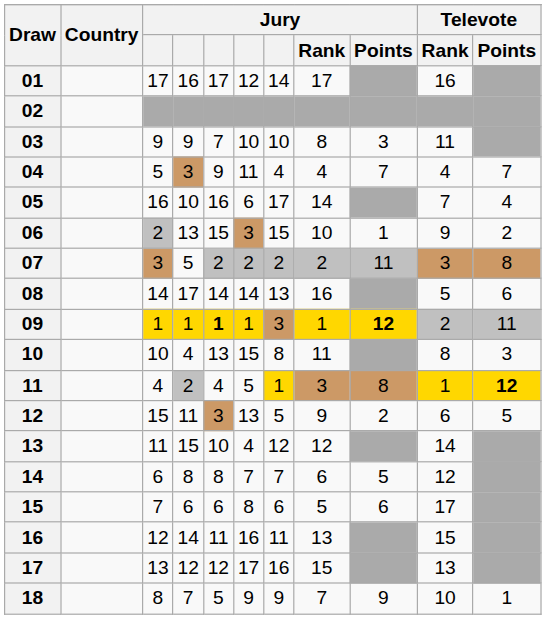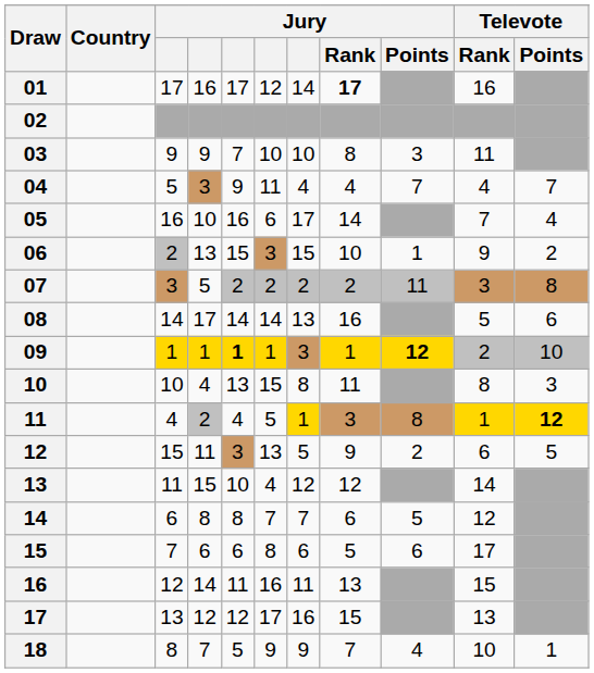01 | Jury / Rank: normal -> bold
09 | Televote / Points: 11 -> 10
18 | Jury / Points: 9 -> 4
